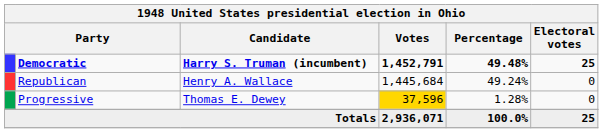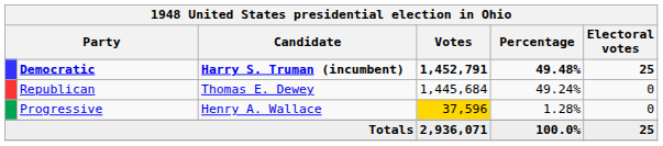Republican | Candidate: Henry A. Wallace -> Thomas E. Dewey
Progressive | Candidate: Thomas E. Dewey -> Henry A. Wallace
